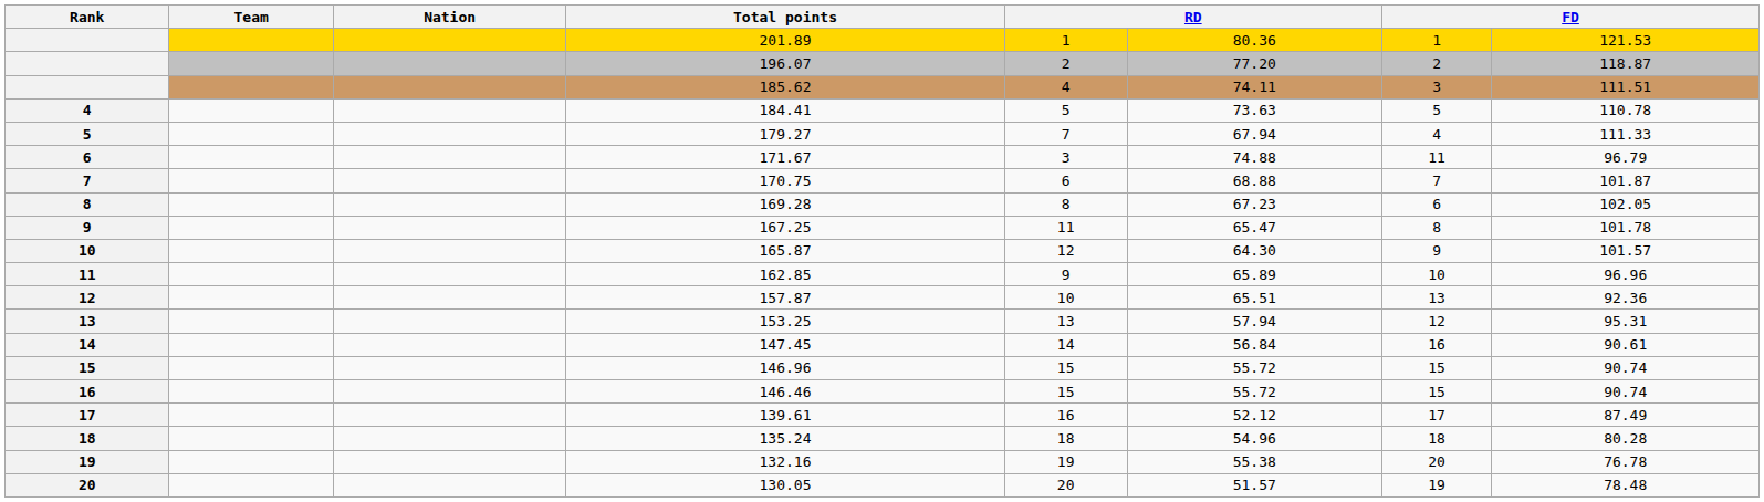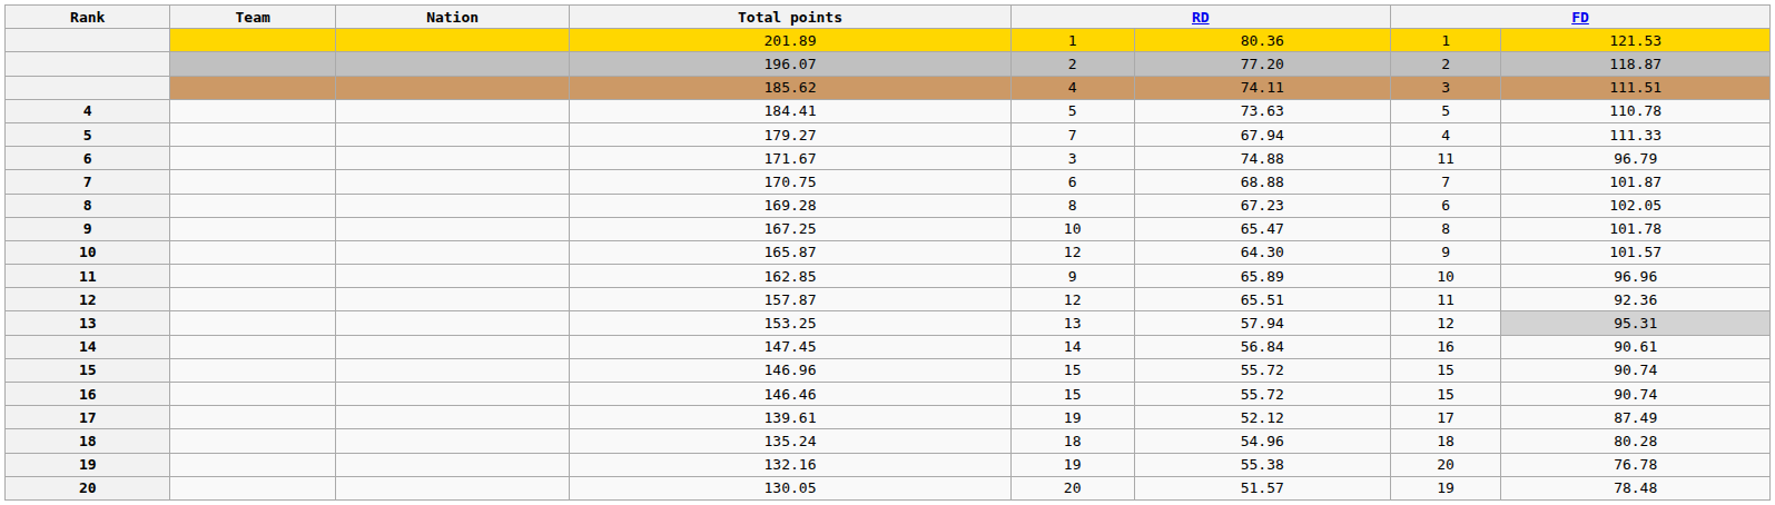167.25 | column 5: 11 -> 10
157.87 | column 5: 10 -> 12
157.87 | column 7: 13 -> 11
153.25 | column 8: no background -> lightgrey background
139.61 | column 5: 16 -> 19
